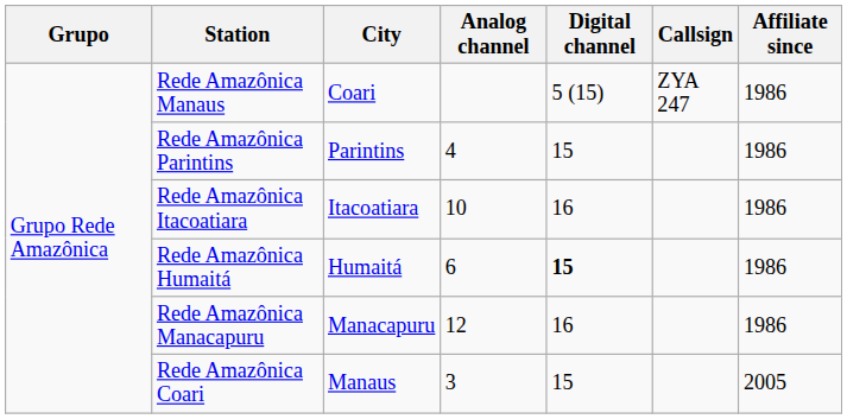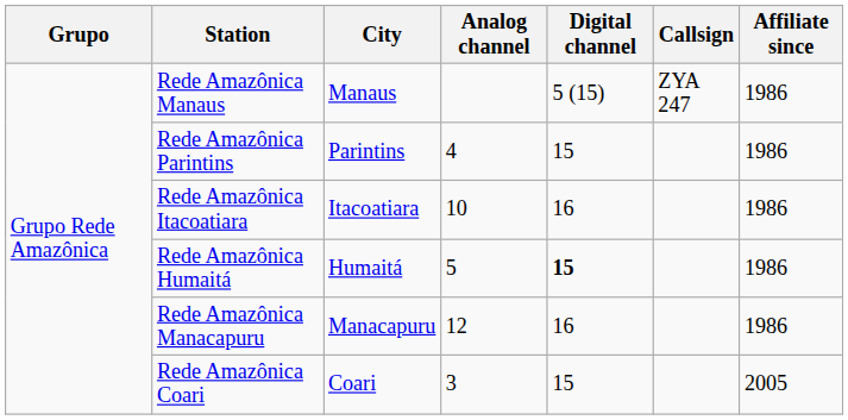Rede Amazônica Manaus | City: Coari -> Manaus
Rede Amazônica Humaitá | Analog channel: 6 -> 5
Rede Amazônica Coari | City: Manaus -> Coari
